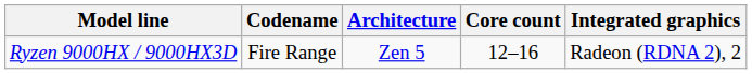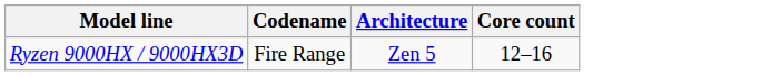- column: Integrated graphics | Radeon (RDNA 2), 2
